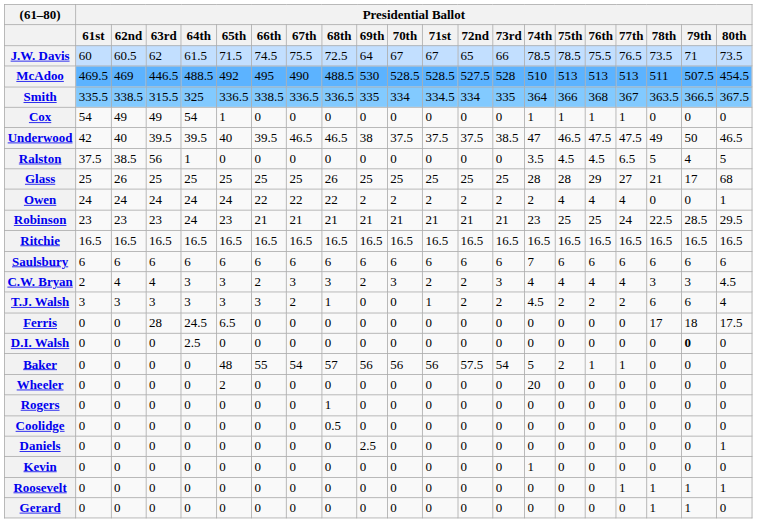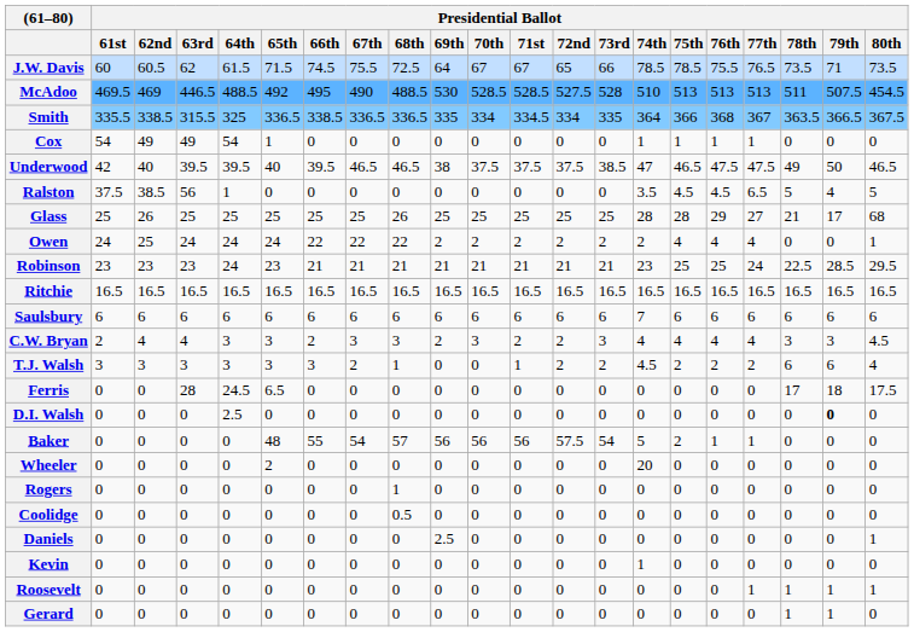Owen | Presidential Ballot / 62nd: 24 -> 25
